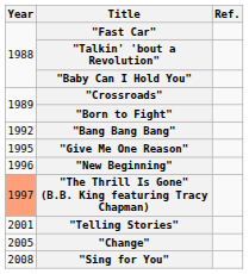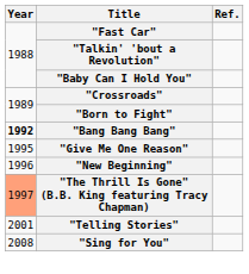"Bang Bang Bang" | Year: normal -> bold
- row: 2005 | "Change"
